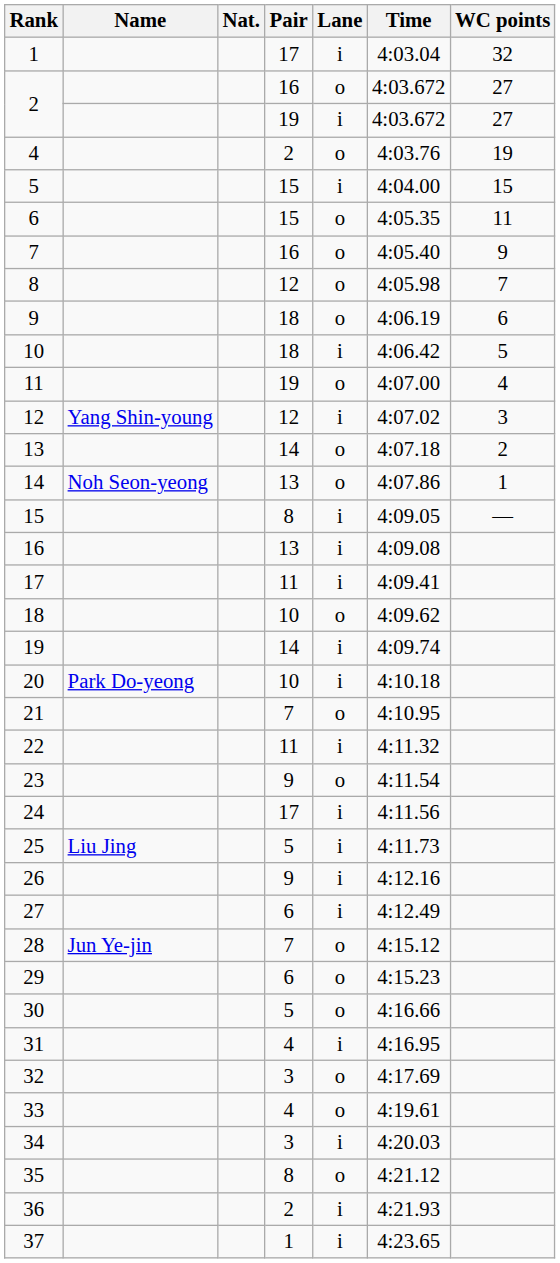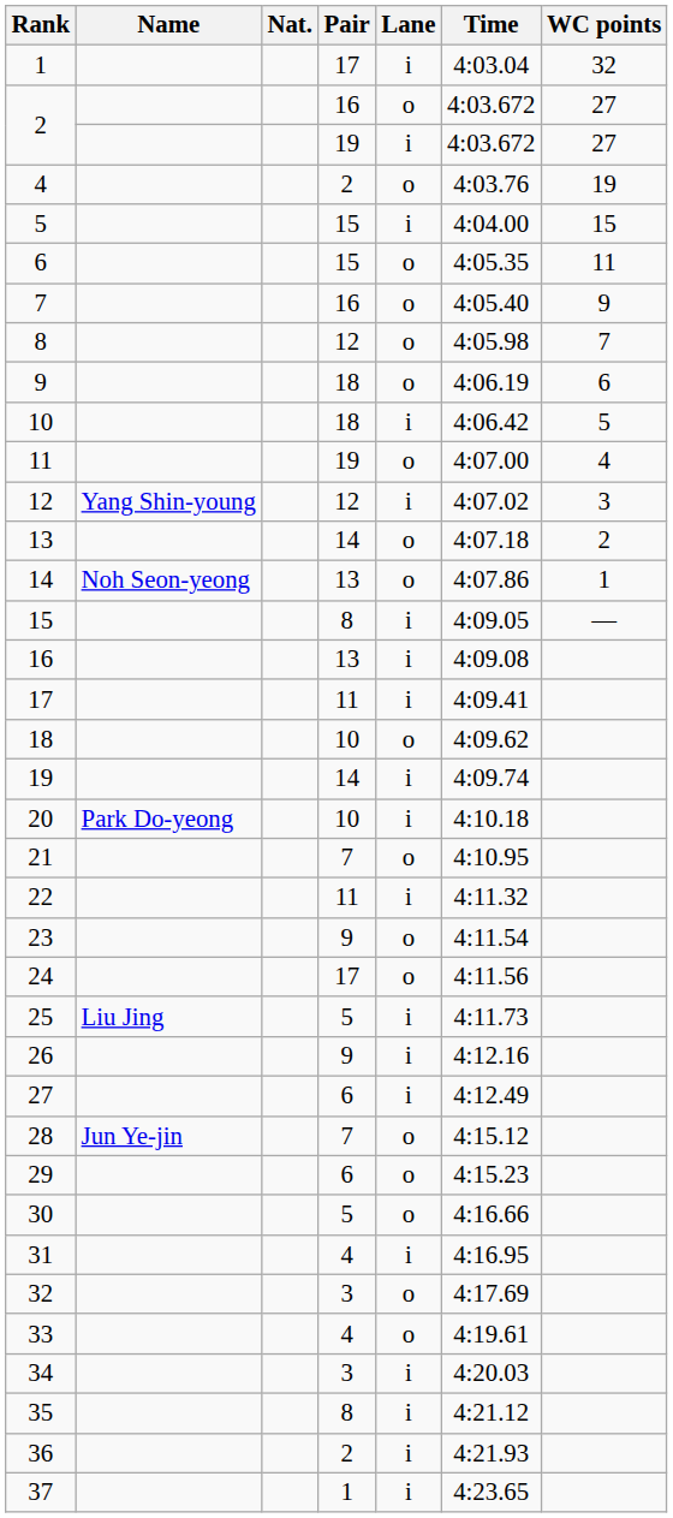24 | Lane: i -> o
35 | Lane: o -> i
